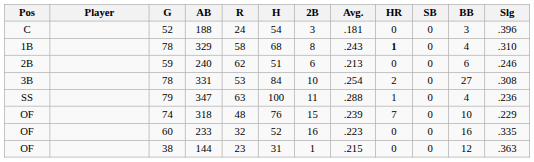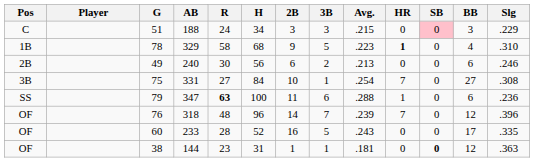+ column: 3B | 3 | 5 | 2 | 1 | 6 | 7 | 5 | 1
188 | G: 52 -> 51
188 | H: 54 -> 34
188 | Avg.: .181 -> .215
188 | SB: no background -> pink background
188 | Slg: .396 -> .229
329 | 2B: 8 -> 9
329 | Avg.: .243 -> .223
240 | G: 59 -> 49
240 | R: 62 -> 30
240 | H: 51 -> 56
331 | G: 78 -> 75
331 | R: 53 -> 27
331 | HR: 2 -> 7
347 | R: normal -> bold
347 | BB: 4 -> 6
318 | G: 74 -> 76
318 | H: 76 -> 96
318 | 2B: 15 -> 14
318 | BB: 10 -> 12
318 | Slg: .229 -> .396
233 | R: 32 -> 28
233 | Avg.: .223 -> .243
233 | BB: 16 -> 17
144 | Avg.: .215 -> .181
144 | SB: normal -> bold
